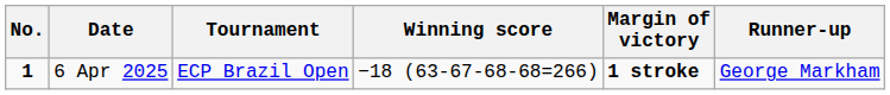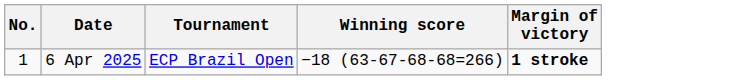- column: Runner-up | George Markham
6 Apr 2025 | No.: bold -> normal
